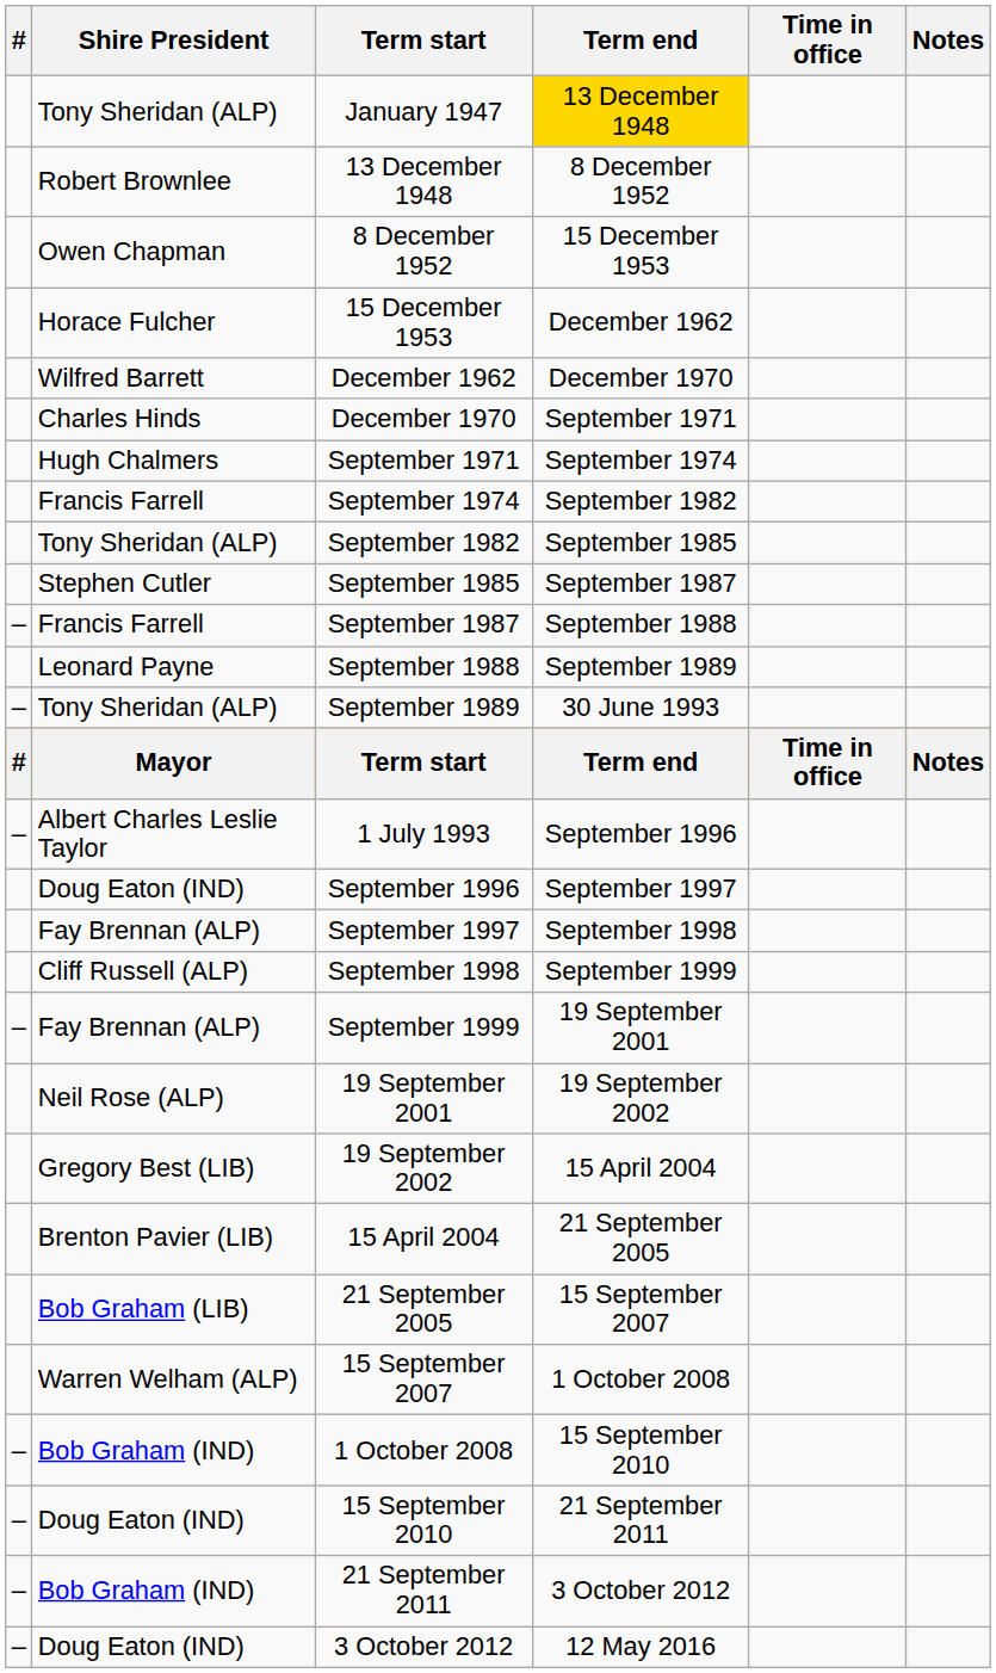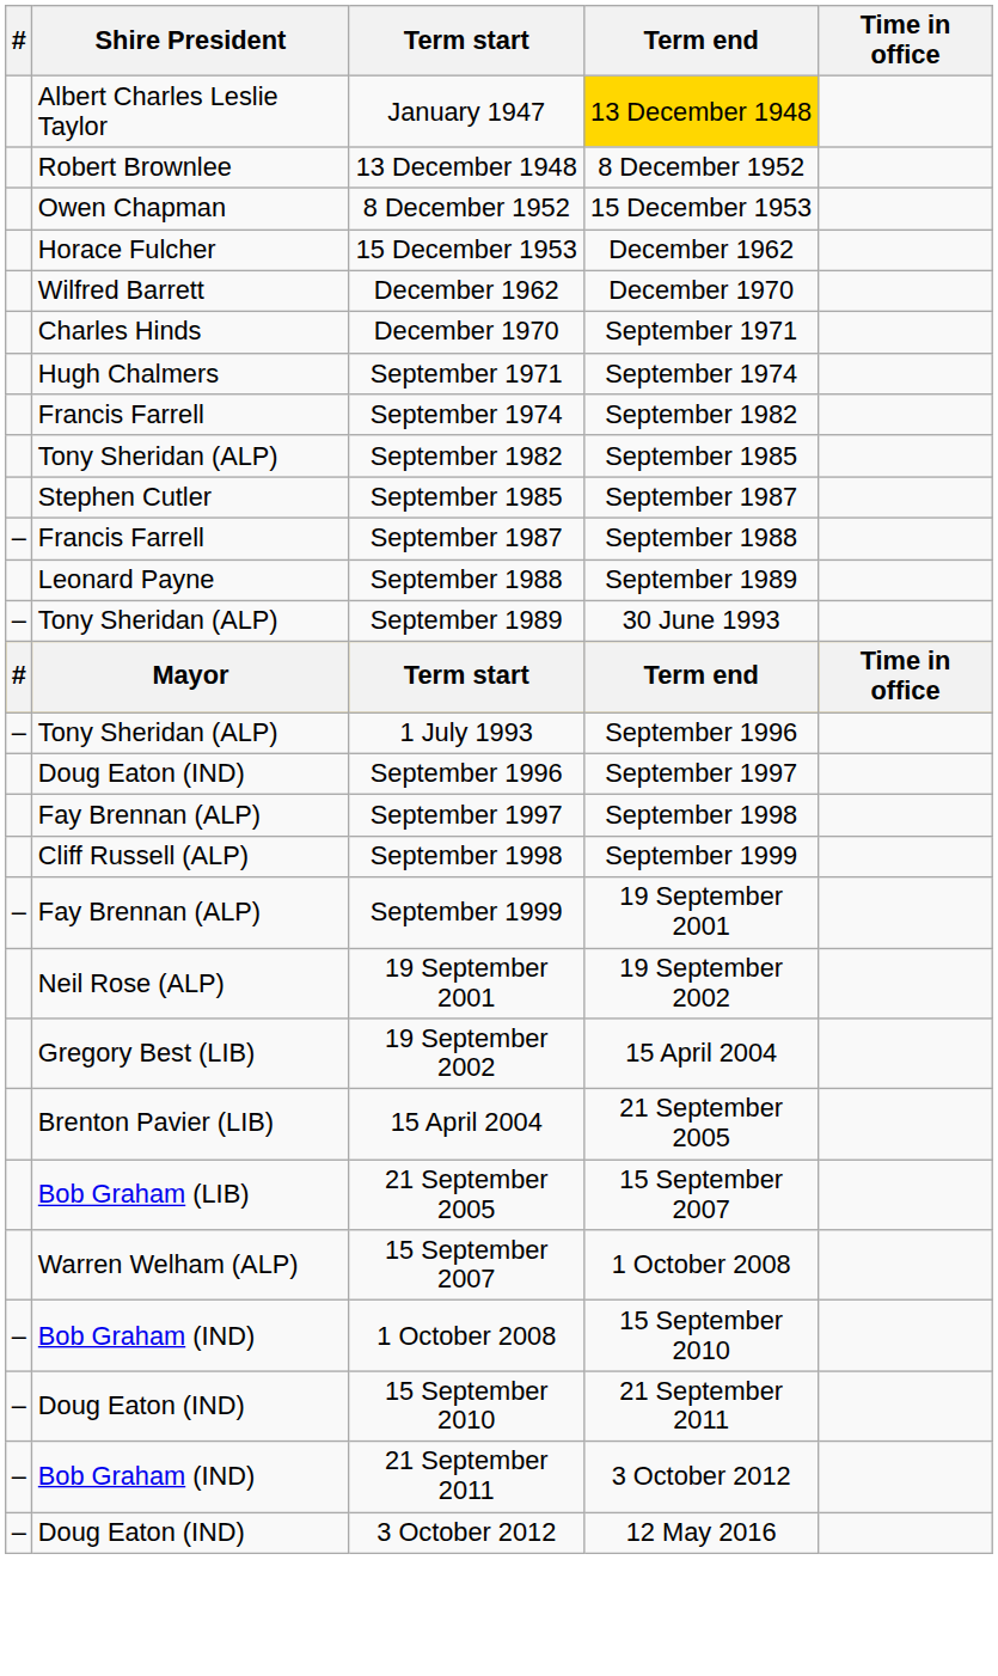- column: Notes | Notes
January 1947 | Shire President: Tony Sheridan (ALP) -> Albert Charles Leslie Taylor
1 July 1993 | Shire President: Albert Charles Leslie Taylor -> Tony Sheridan (ALP)
